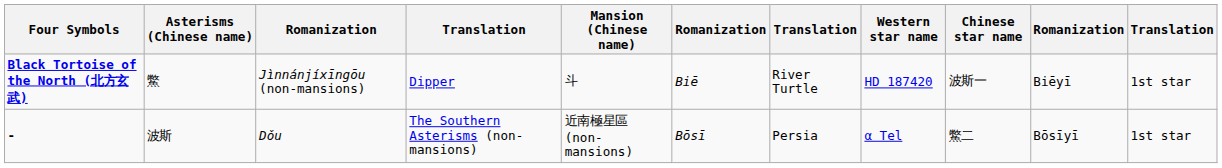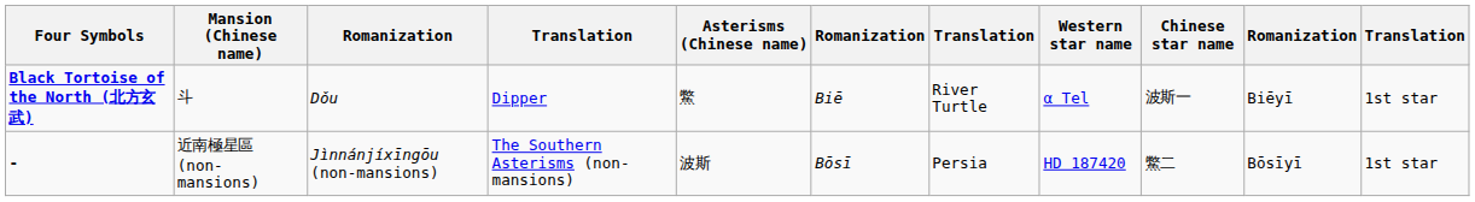columns swapped: Mansion (Chinese name) <-> Asterisms (Chinese name)
Black Tortoise of the North (北方玄武) | column 3: Jìnnánjíxīngōu (non-mansions) -> Dǒu
Black Tortoise of the North (北方玄武) | Western star name: HD 187420 -> α Tel
- | column 3: Dǒu -> Jìnnánjíxīngōu (non-mansions)
- | Western star name: α Tel -> HD 187420
